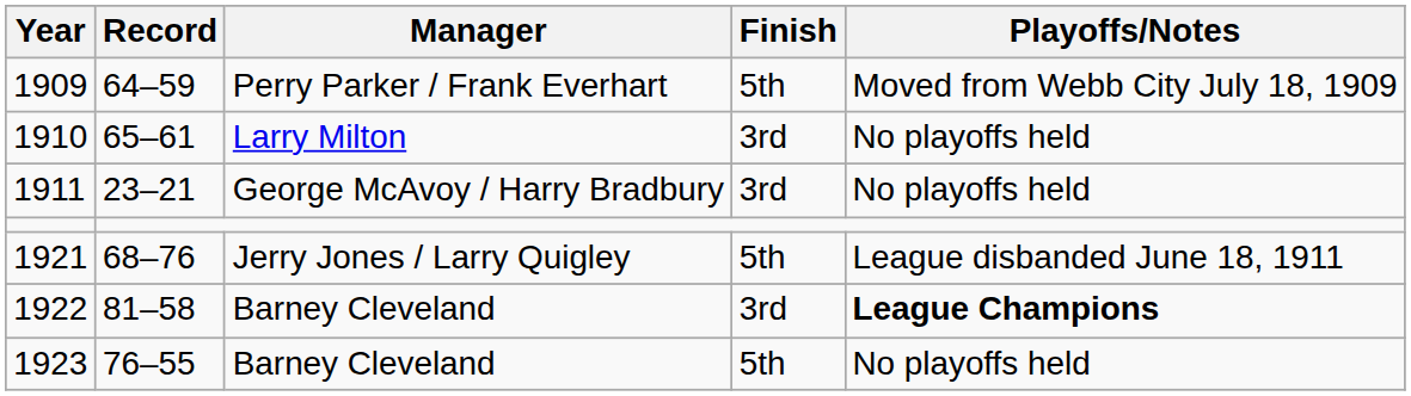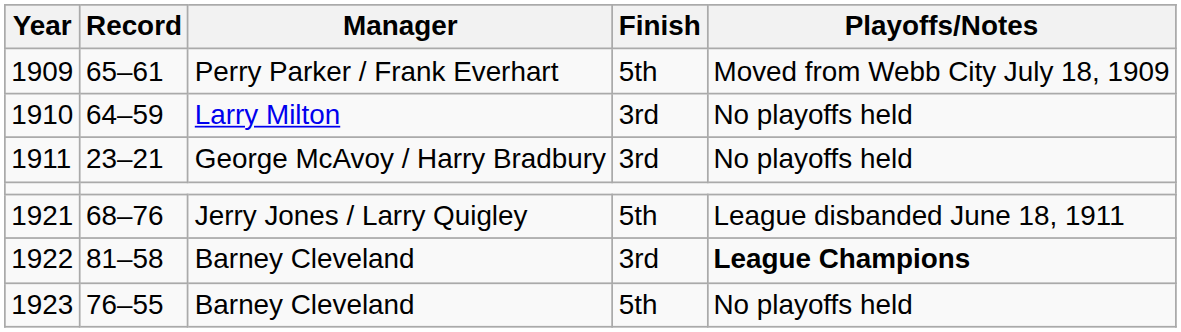1909 | Record: 64–59 -> 65–61
1910 | Record: 65–61 -> 64–59
